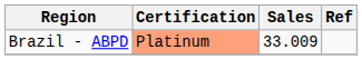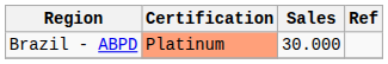Brazil - ABPD | Sales: 33.009 -> 30.000
